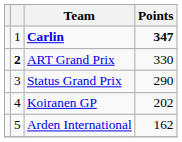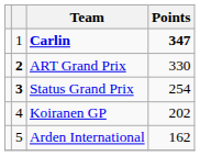Status Grand Prix | column 2: normal -> bold
Status Grand Prix | Points: 290 -> 254
